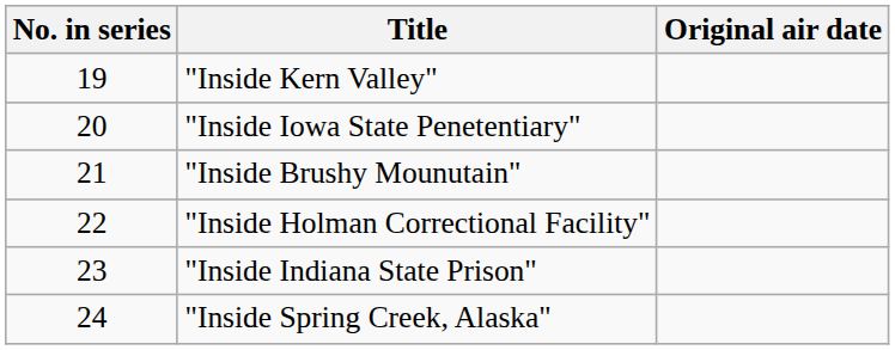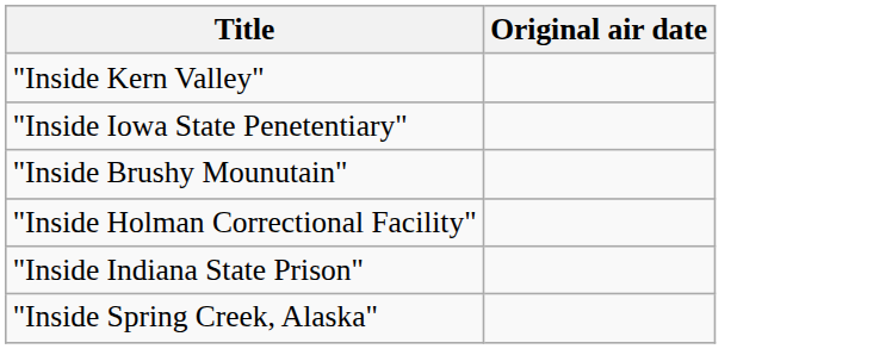- column: No. in series | 19 | 20 | 21 | 22 | 23 | 24
